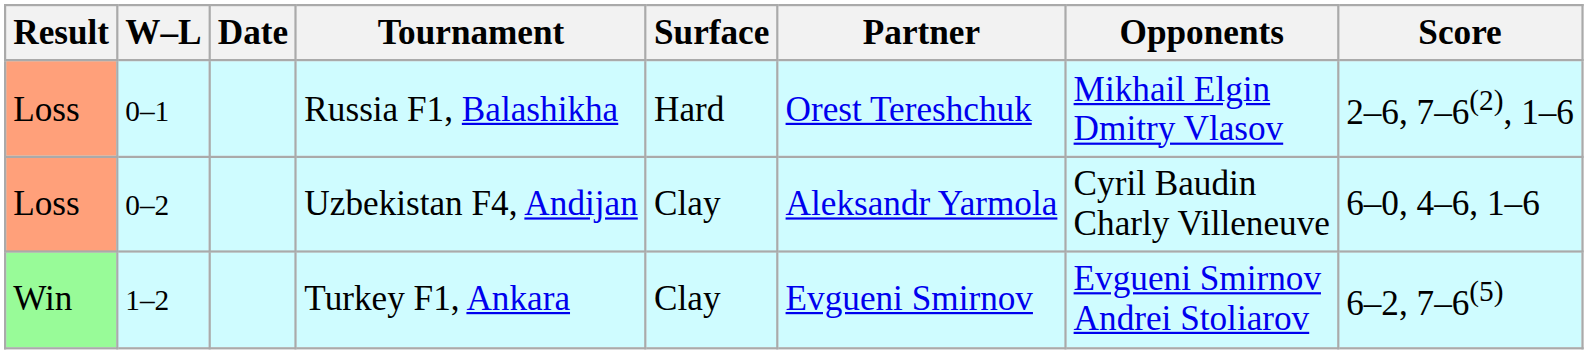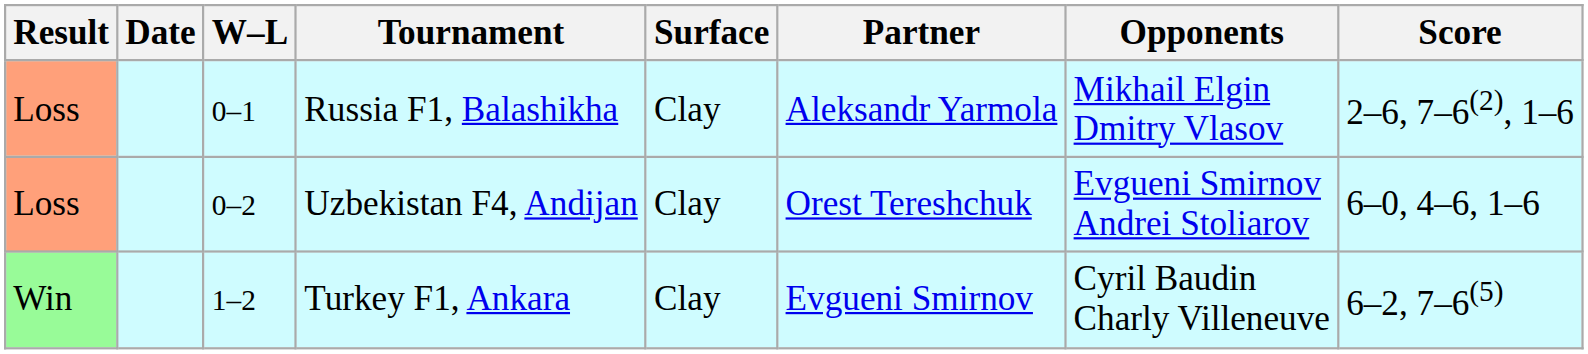columns swapped: W–L <-> Date
Russia F1, Balashikha | Surface: Hard -> Clay
Russia F1, Balashikha | Partner: Orest Tereshchuk -> Aleksandr Yarmola
Uzbekistan F4, Andijan | Partner: Aleksandr Yarmola -> Orest Tereshchuk
Uzbekistan F4, Andijan | Opponents: Cyril Baudin Charly Villeneuve -> Evgueni Smirnov Andrei Stoliarov
Turkey F1, Ankara | Opponents: Evgueni Smirnov Andrei Stoliarov -> Cyril Baudin Charly Villeneuve
